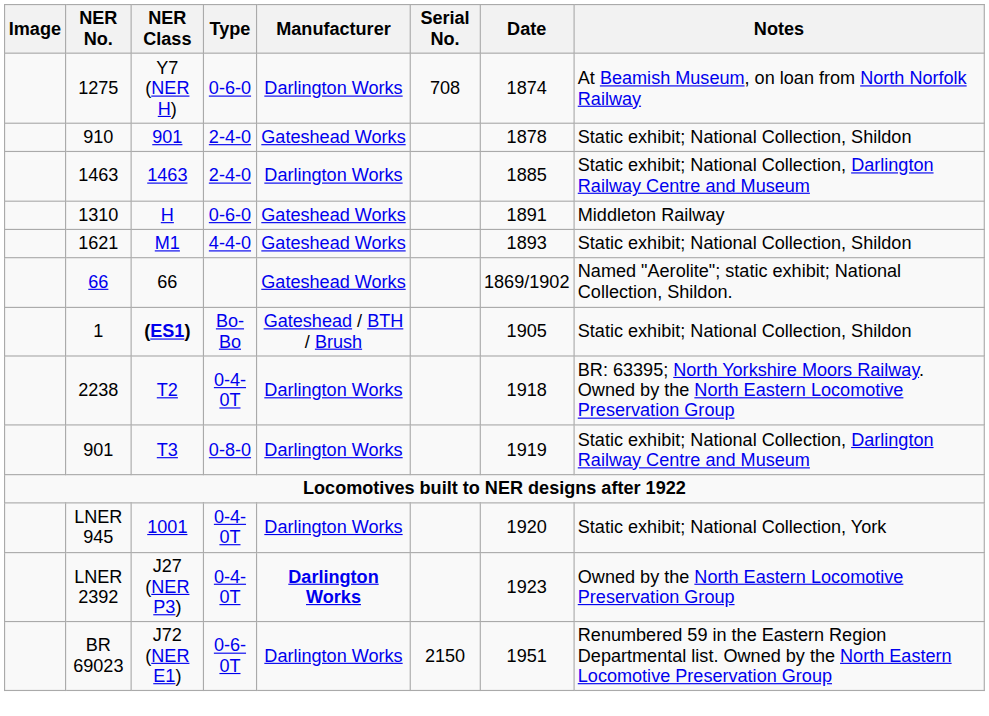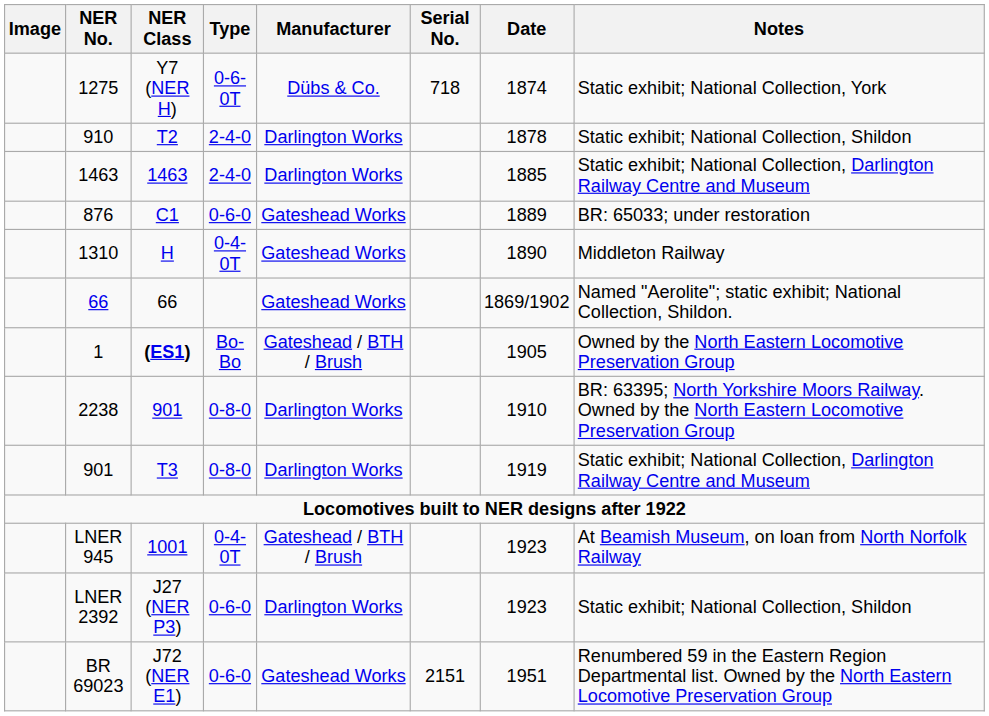1275 | Type: 0-6-0 -> 0-6-0T
1275 | Manufacturer: Darlington Works -> Dübs & Co.
1275 | Serial No.: 708 -> 718
1275 | Notes: At Beamish Museum, on loan from North Norfolk Railway -> Static exhibit; National Collection, York
910 | NER Class: 901 -> T2
910 | Manufacturer: Gateshead Works -> Darlington Works
+ row: 876 | C1 | 0-6-0 | Gateshead Works | 1889 | BR: 65033; under restoration
1310 | Type: 0-6-0 -> 0-4-0T
1310 | Date: 1891 -> 1890
- row: 1621 | M1 | 4-4-0 | Gateshead Works | 1893 | Static exhibit; National Collection, Shildon
1 | Notes: Static exhibit; National Collection, Shildon -> Owned by the North Eastern Locomotive Preservation Group
2238 | NER Class: T2 -> 901
2238 | Type: 0-4-0T -> 0-8-0
2238 | Date: 1918 -> 1910
LNER 945 | Manufacturer: Darlington Works -> Gateshead / BTH / Brush
LNER 945 | Date: 1920 -> 1923
LNER 945 | Notes: Static exhibit; National Collection, York -> At Beamish Museum, on loan from North Norfolk Railway
LNER 2392 | Type: 0-4-0T -> 0-6-0
LNER 2392 | Manufacturer: bold -> normal
LNER 2392 | Notes: Owned by the North Eastern Locomotive Preservation Group -> Static exhibit; National Collection, Shildon
BR 69023 | Type: 0-6-0T -> 0-6-0
BR 69023 | Manufacturer: Darlington Works -> Gateshead Works
BR 69023 | Serial No.: 2150 -> 2151
